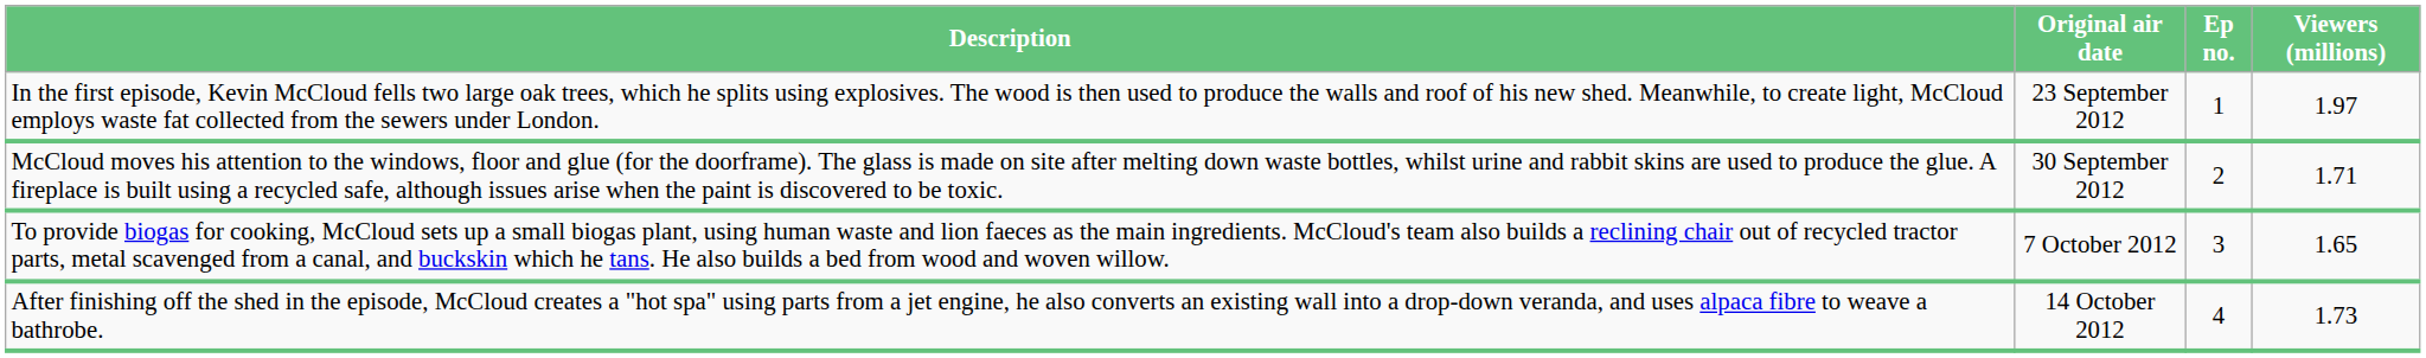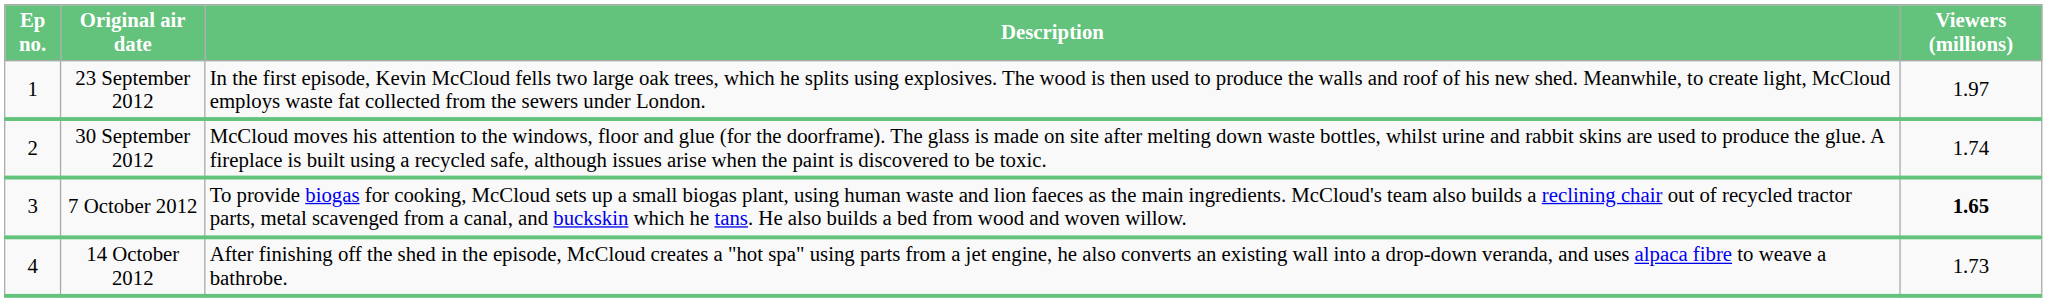columns swapped: Ep no. <-> Description
30 September 2012 | Viewers (millions): 1.71 -> 1.74
7 October 2012 | Viewers (millions): normal -> bold
